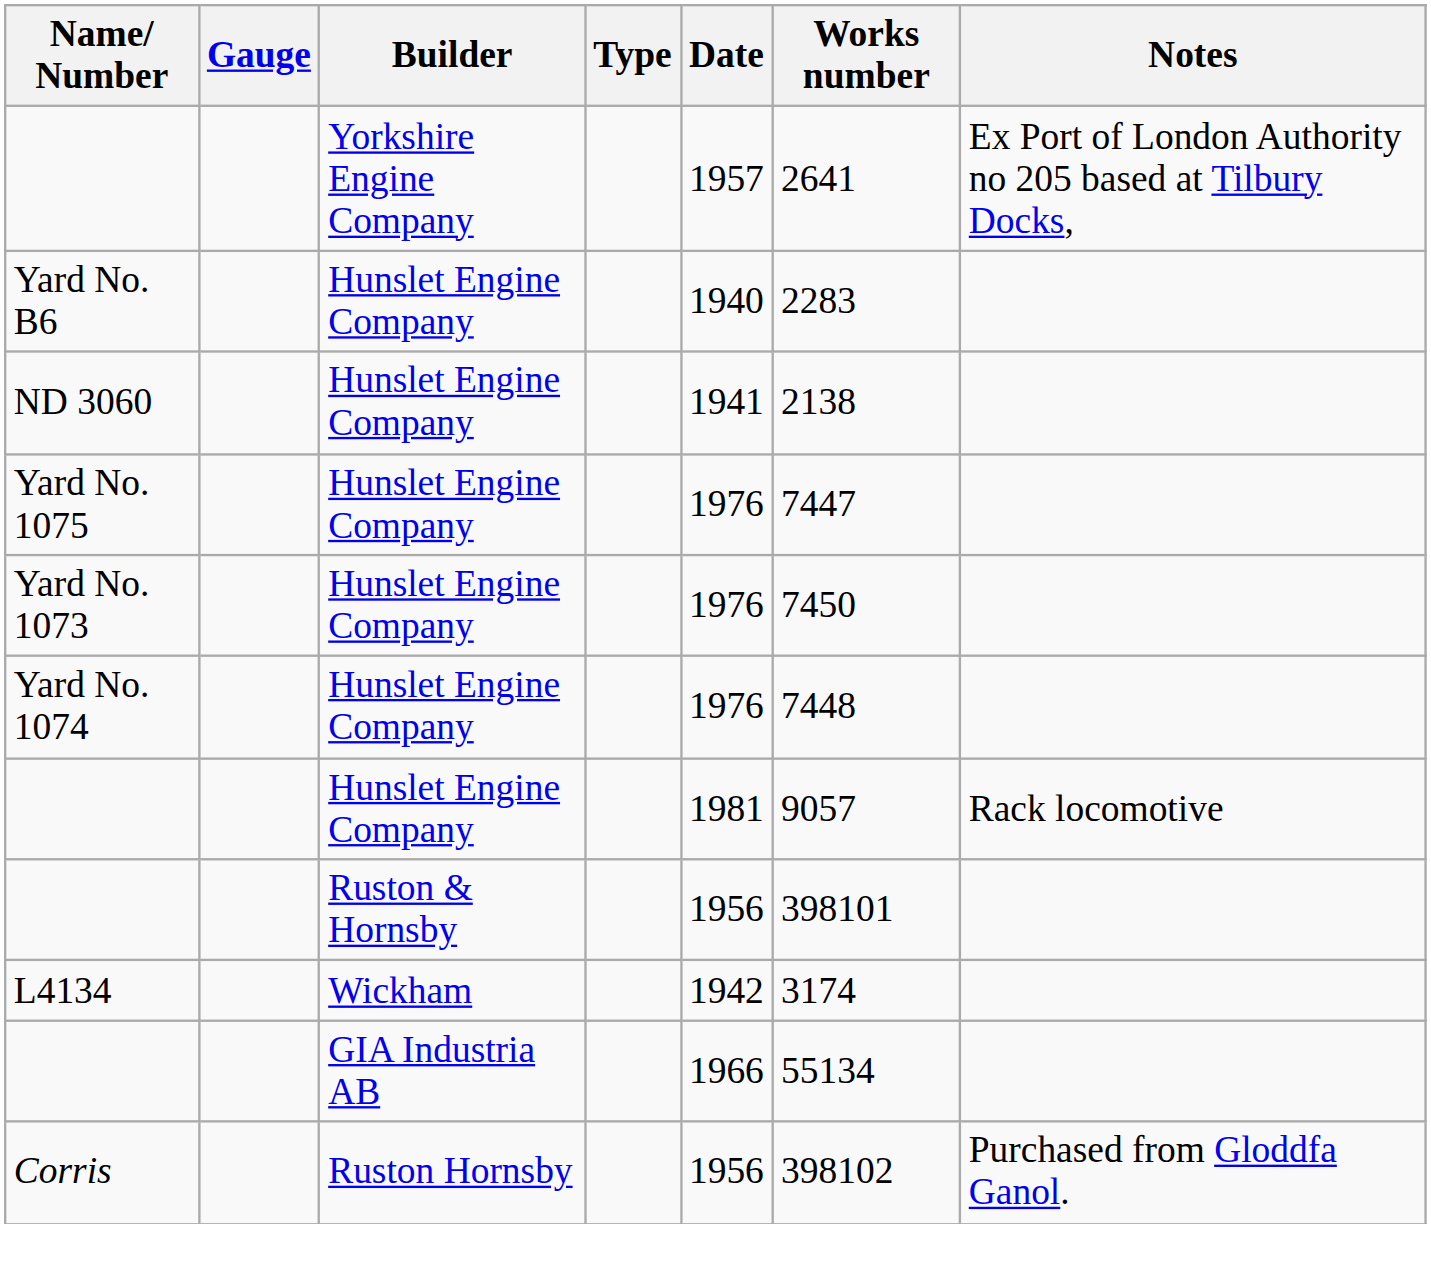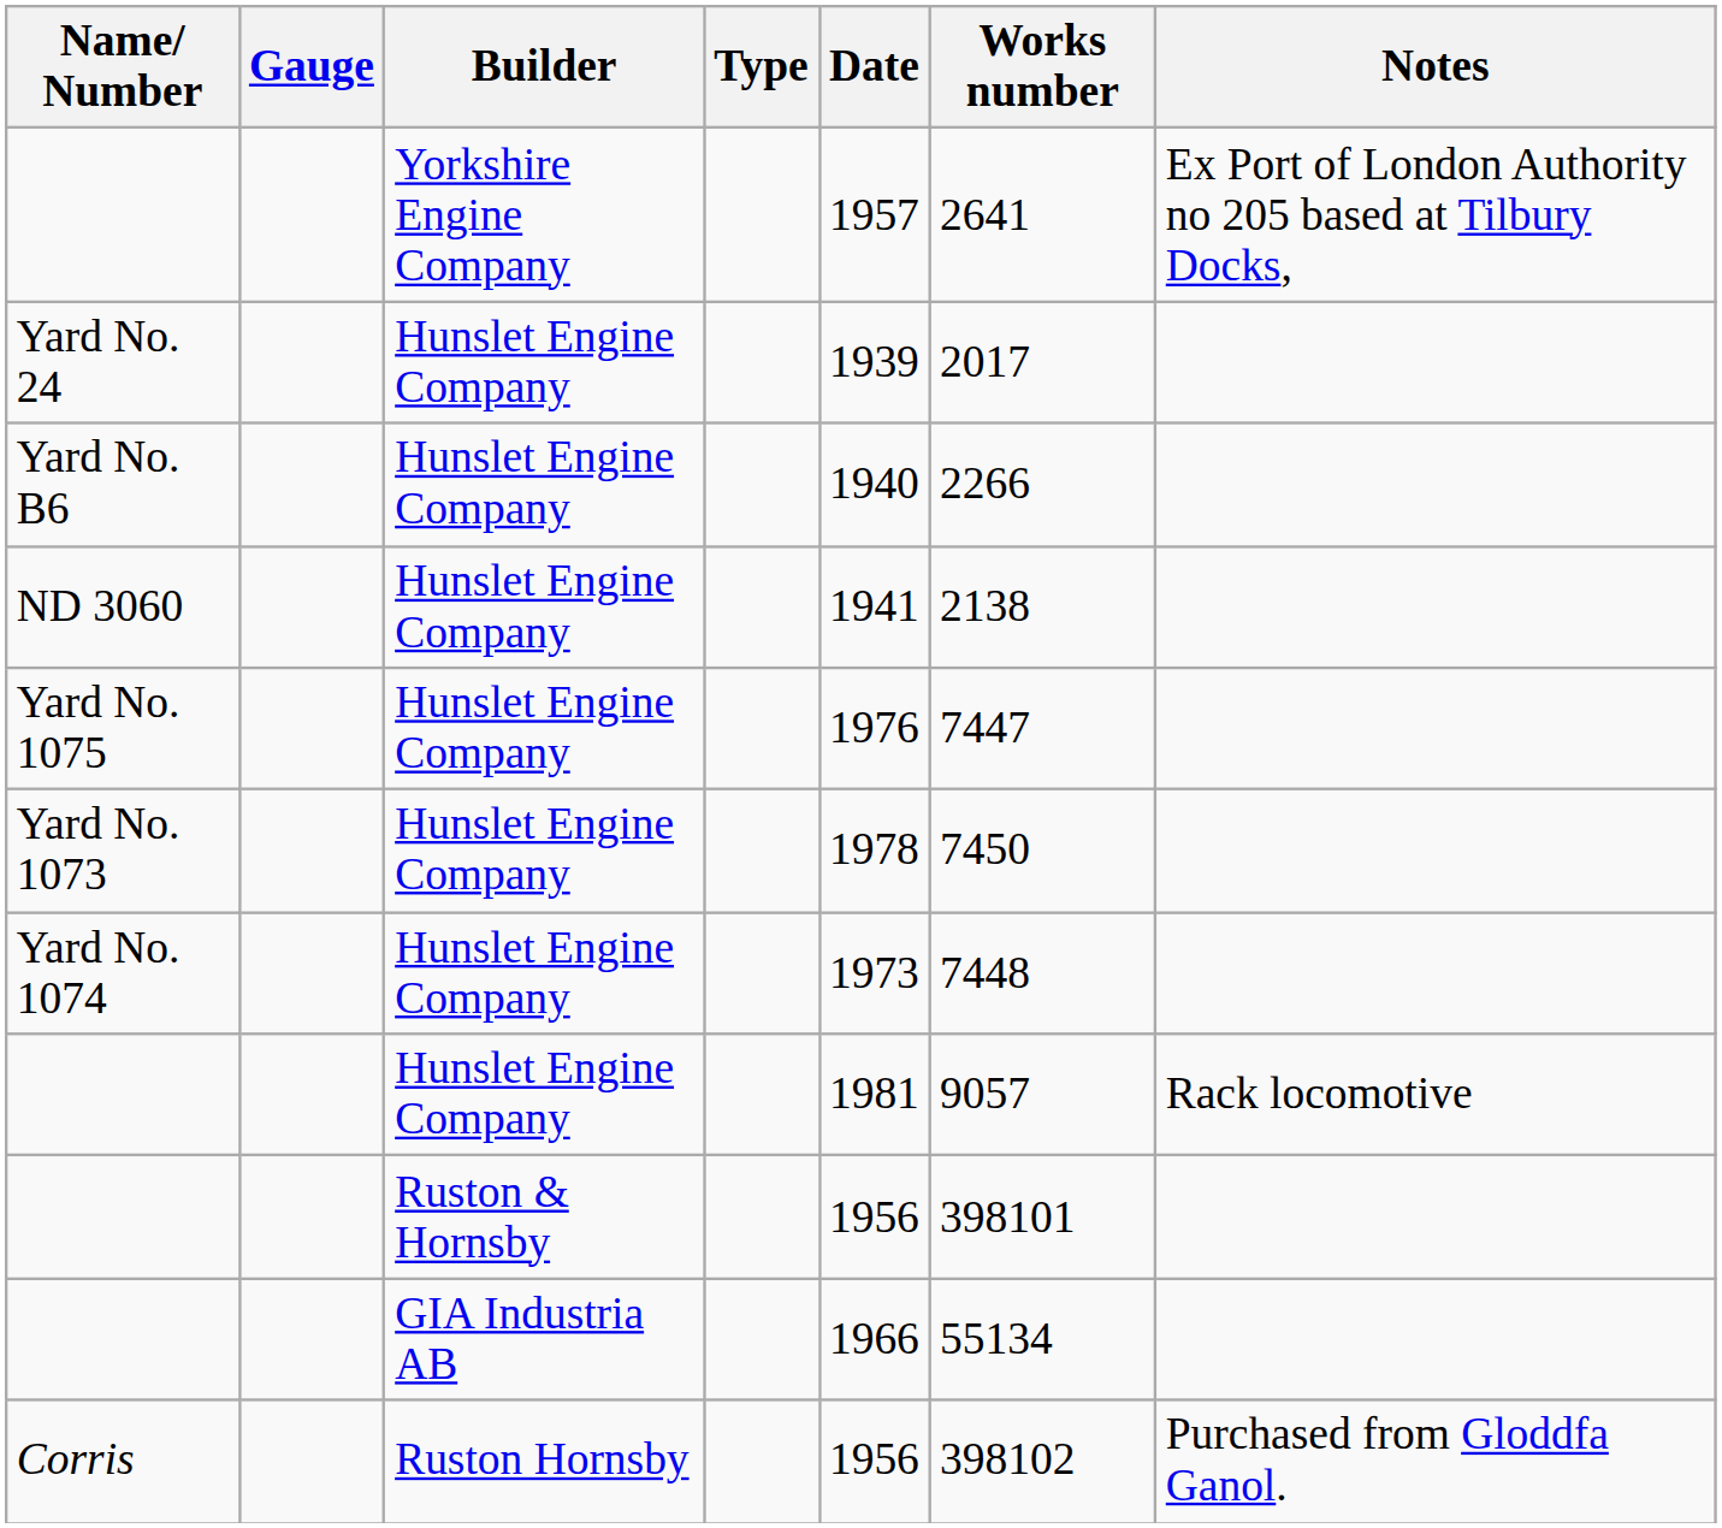+ row: Yard No. 24 | Hunslet Engine Company | 1939 | 2017
Yard No. B6 | Works number: 2283 -> 2266
Yard No. 1073 | Date: 1976 -> 1978
Yard No. 1074 | Date: 1976 -> 1973
- row: L4134 | Wickham | 1942 | 3174
